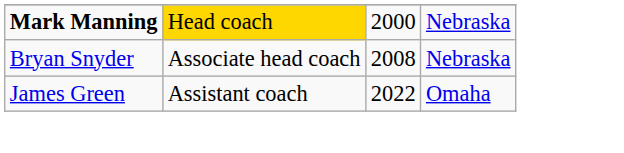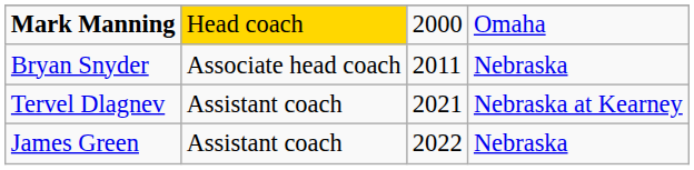Mark Manning | column 4: Nebraska -> Omaha
Bryan Snyder | column 3: 2008 -> 2011
+ row: Tervel Dlagnev | Assistant coach | 2021 | Nebraska at Kearney
James Green | column 4: Omaha -> Nebraska
